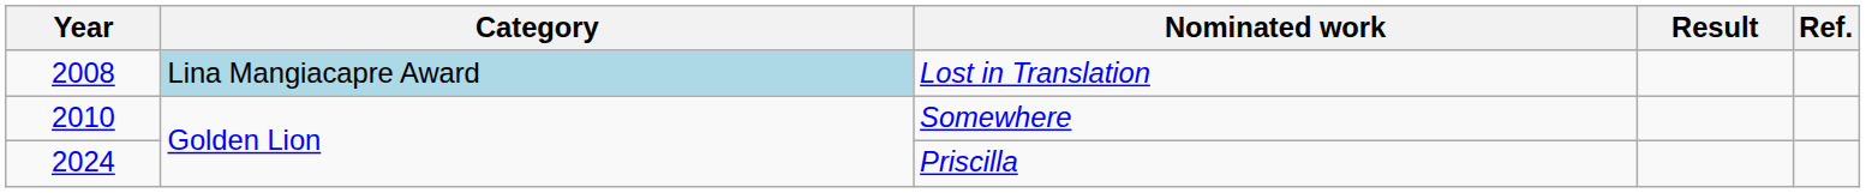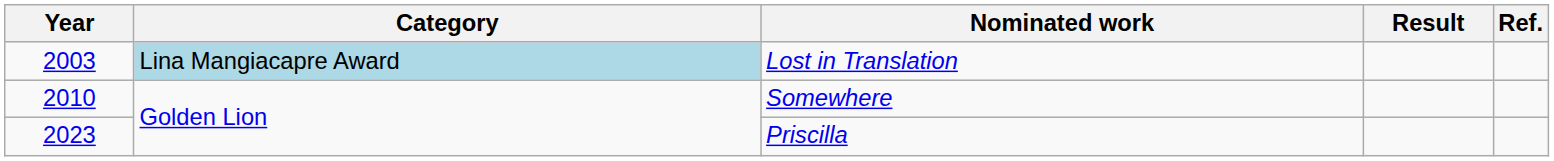Lost in Translation | Year: 2008 -> 2003
Priscilla | Year: 2024 -> 2023
